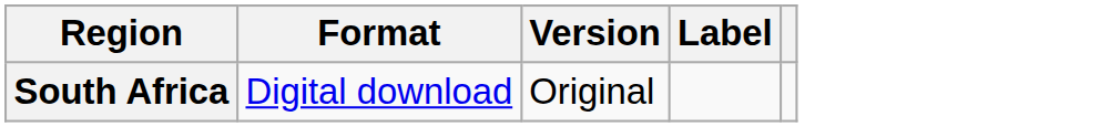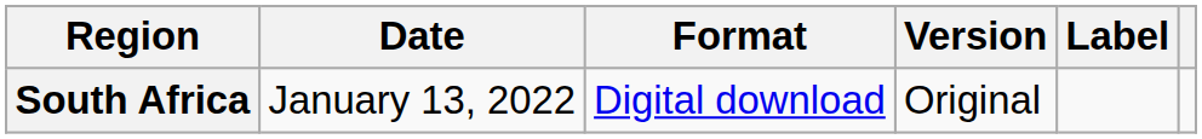+ column: Date | January 13, 2022
